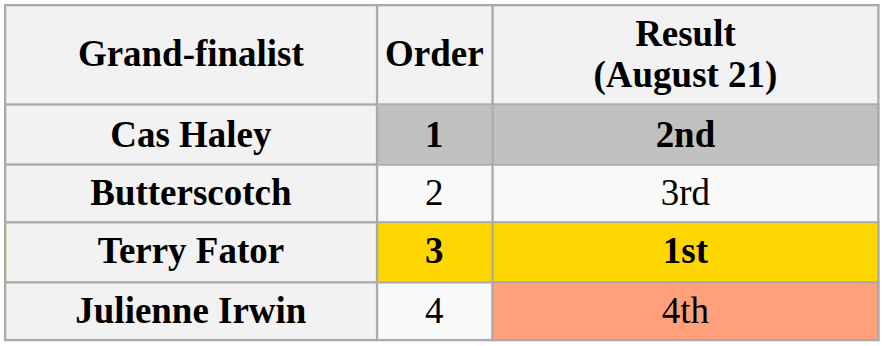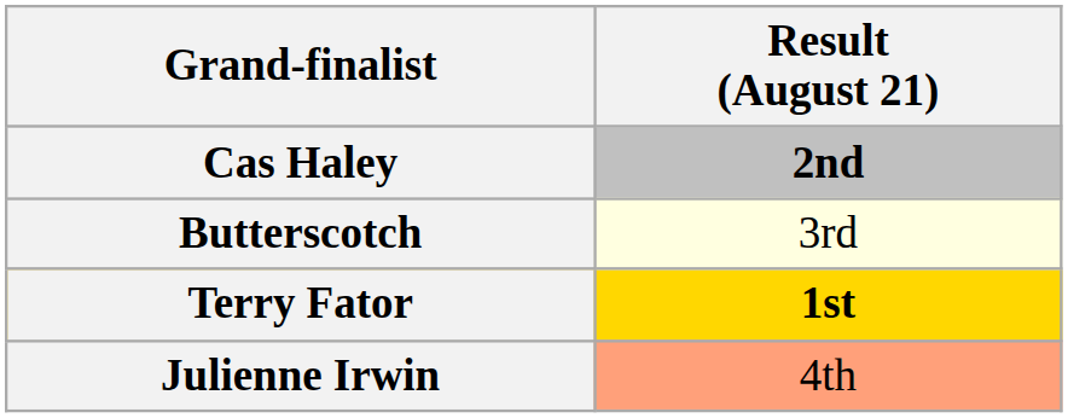- column: Order | 1 | 2 | 3 | 4
Butterscotch | Result (August 21): no background -> lightyellow background
